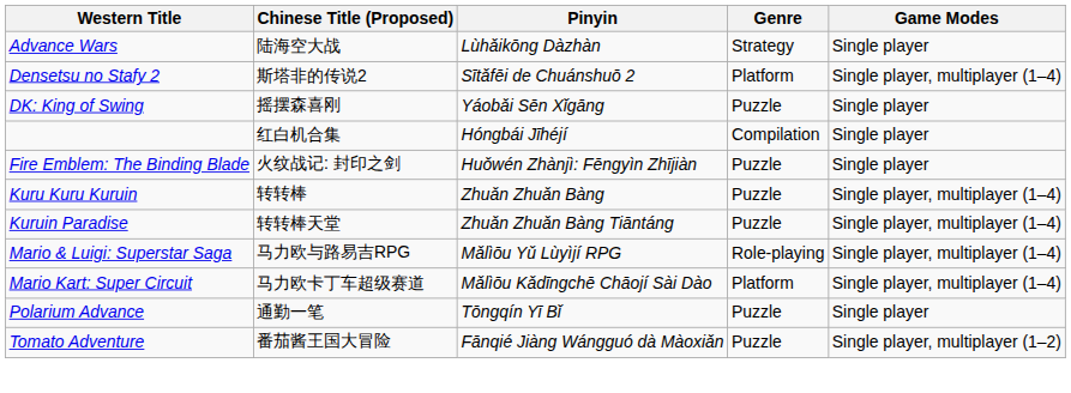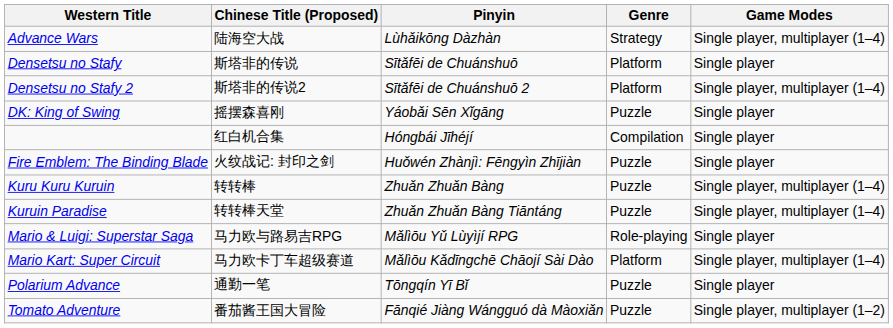Advance Wars | Game Modes: Single player -> Single player, multiplayer (1–4)
+ row: Densetsu no Stafy | 斯塔非的传说 | Sītǎfēi de Chuánshuō | Platform | Single player
Mario & Luigi: Superstar Saga | Game Modes: Single player, multiplayer (1–4) -> Single player
